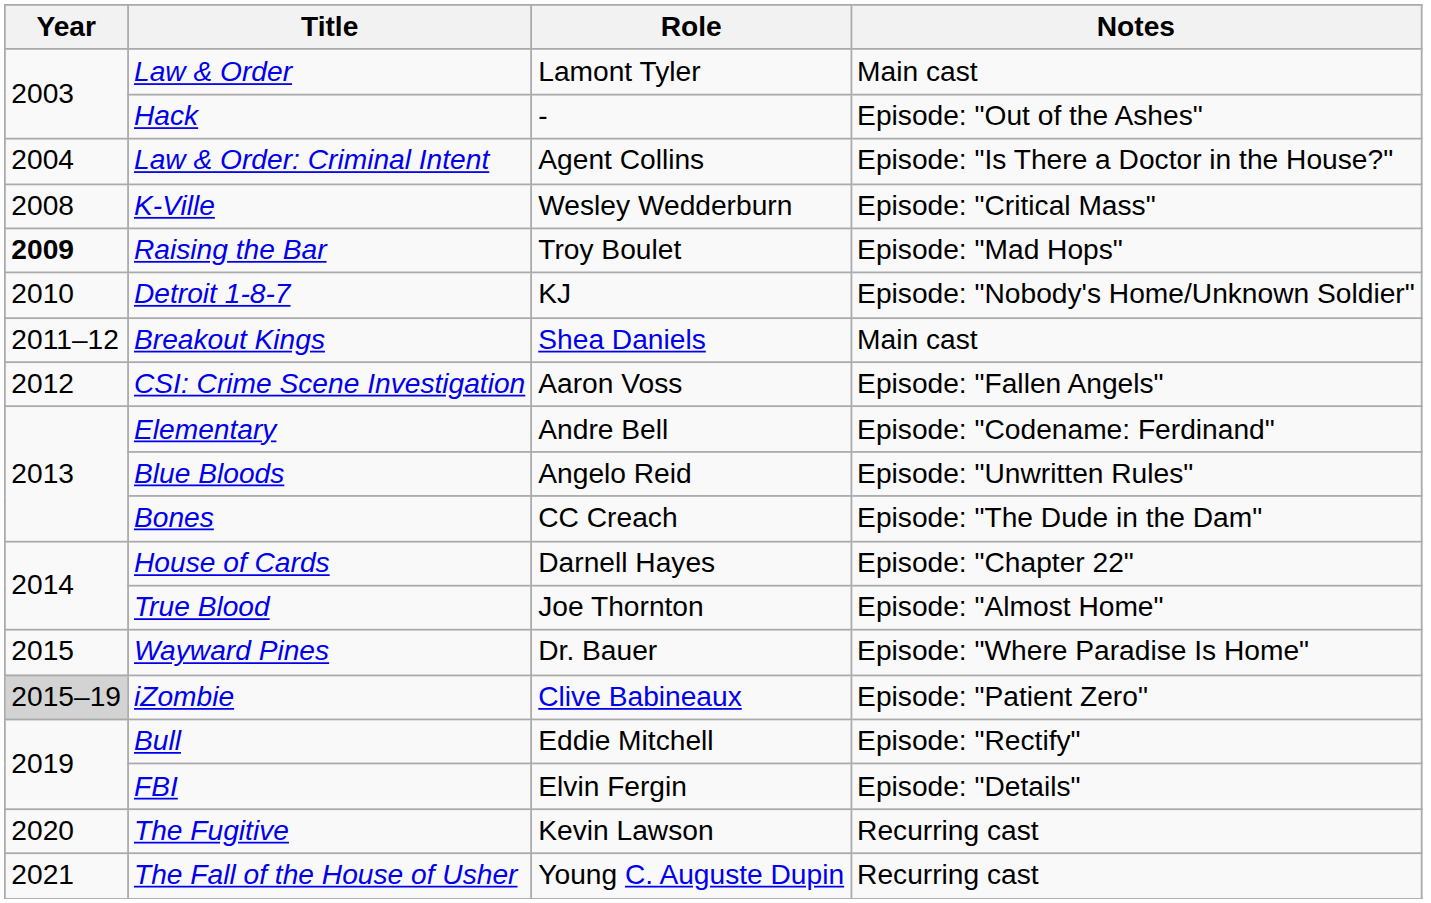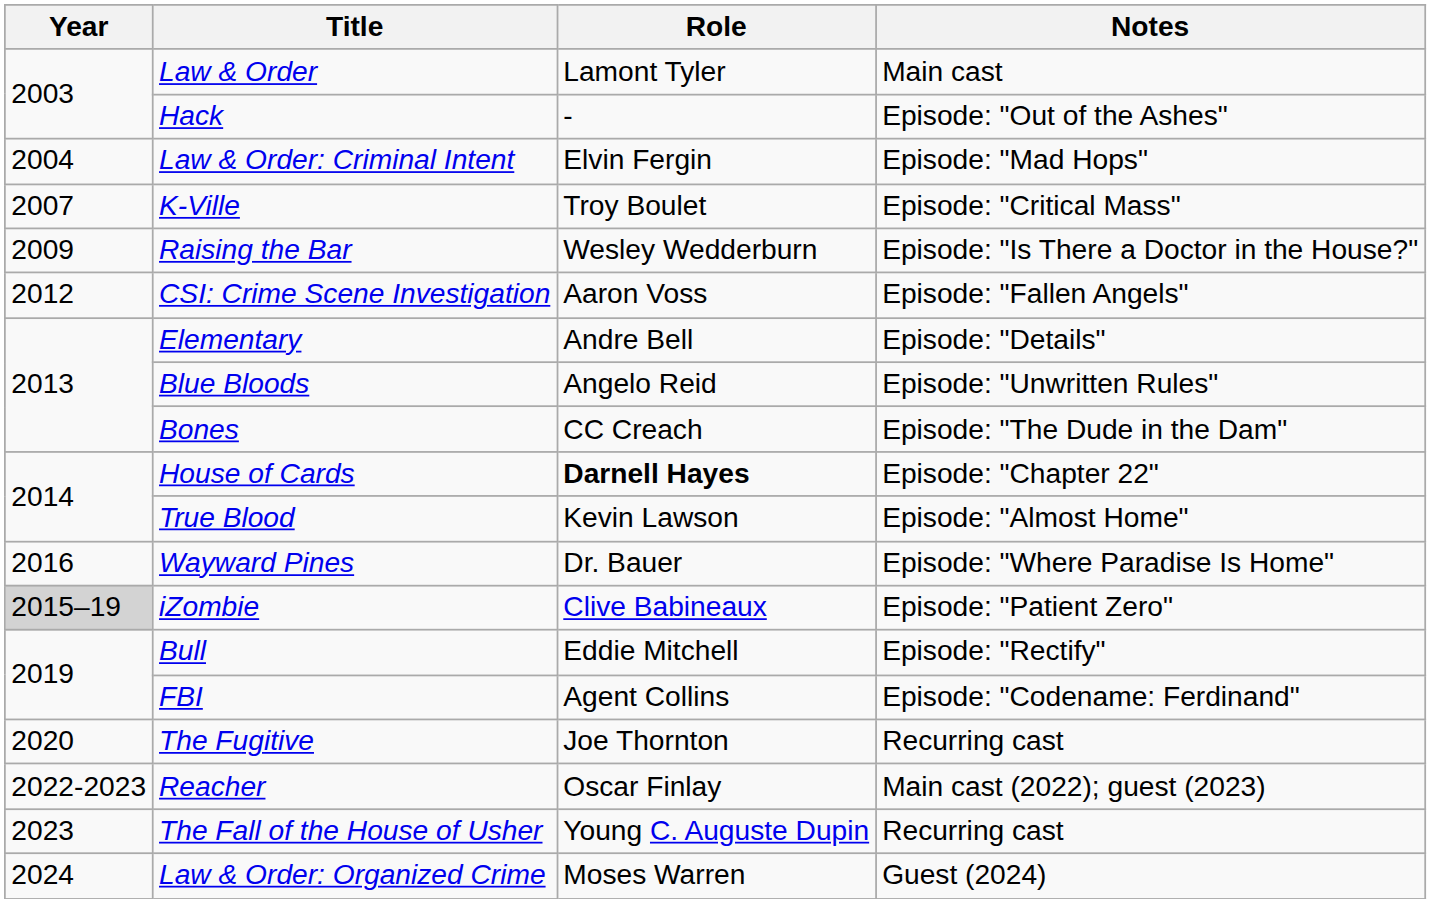Law & Order: Criminal Intent | Role: Agent Collins -> Elvin Fergin
Law & Order: Criminal Intent | Notes: Episode: "Is There a Doctor in the House?" -> Episode: "Mad Hops"
K-Ville | Year: 2008 -> 2007
K-Ville | Role: Wesley Wedderburn -> Troy Boulet
Raising the Bar | Year: bold -> normal
Raising the Bar | Role: Troy Boulet -> Wesley Wedderburn
Raising the Bar | Notes: Episode: "Mad Hops" -> Episode: "Is There a Doctor in the House?"
- row: 2010 | Detroit 1-8-7 | KJ | Episode: "Nobody's Home/Unknown Soldier"
- row: 2011–12 | Breakout Kings | Shea Daniels | Main cast
Elementary | Notes: Episode: "Codename: Ferdinand" -> Episode: "Details"
House of Cards | Role: normal -> bold
True Blood | Role: Joe Thornton -> Kevin Lawson
Wayward Pines | Year: 2015 -> 2016
FBI | Role: Elvin Fergin -> Agent Collins
FBI | Notes: Episode: "Details" -> Episode: "Codename: Ferdinand"
The Fugitive | Role: Kevin Lawson -> Joe Thornton
+ row: 2022-2023 | Reacher | Oscar Finlay | Main cast (2022); guest (2023)
The Fall of the House of Usher | Year: 2021 -> 2023
+ row: 2024 | Law & Order: Organized Crime | Moses Warren | Guest (2024)
